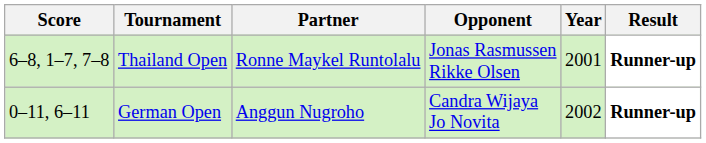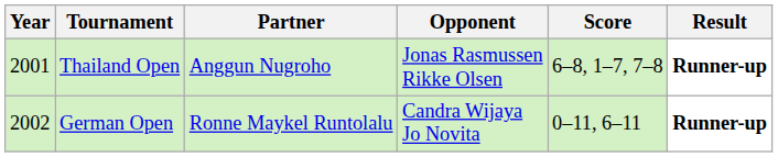columns swapped: Year <-> Score
Thailand Open | Partner: Ronne Maykel Runtolalu -> Anggun Nugroho
German Open | Partner: Anggun Nugroho -> Ronne Maykel Runtolalu
